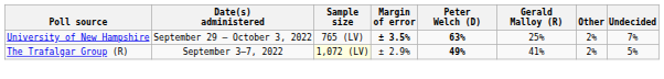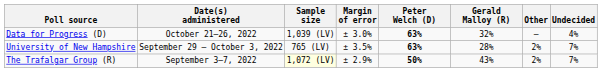+ row: Data for Progress (D) | October 21–26, 2022 | 1,039 (LV) | ± 3.0% | 63% | 32% | – | 4%
University of New Hampshire | Margin of error: bold -> normal
University of New Hampshire | Gerald Malloy (R): 25% -> 28%
The Trafalgar Group (R) | Peter Welch (D): 49% -> 50%
The Trafalgar Group (R) | Gerald Malloy (R): 41% -> 43%
The Trafalgar Group (R) | Undecided: 5% -> 7%
